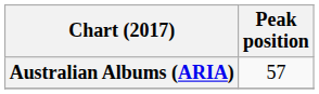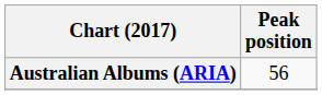Australian Albums (ARIA) | Peak position: 57 -> 56
